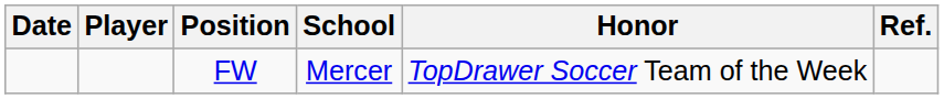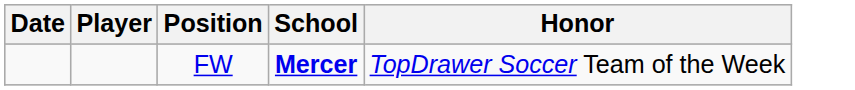- column: Ref.
FW | School: normal -> bold
